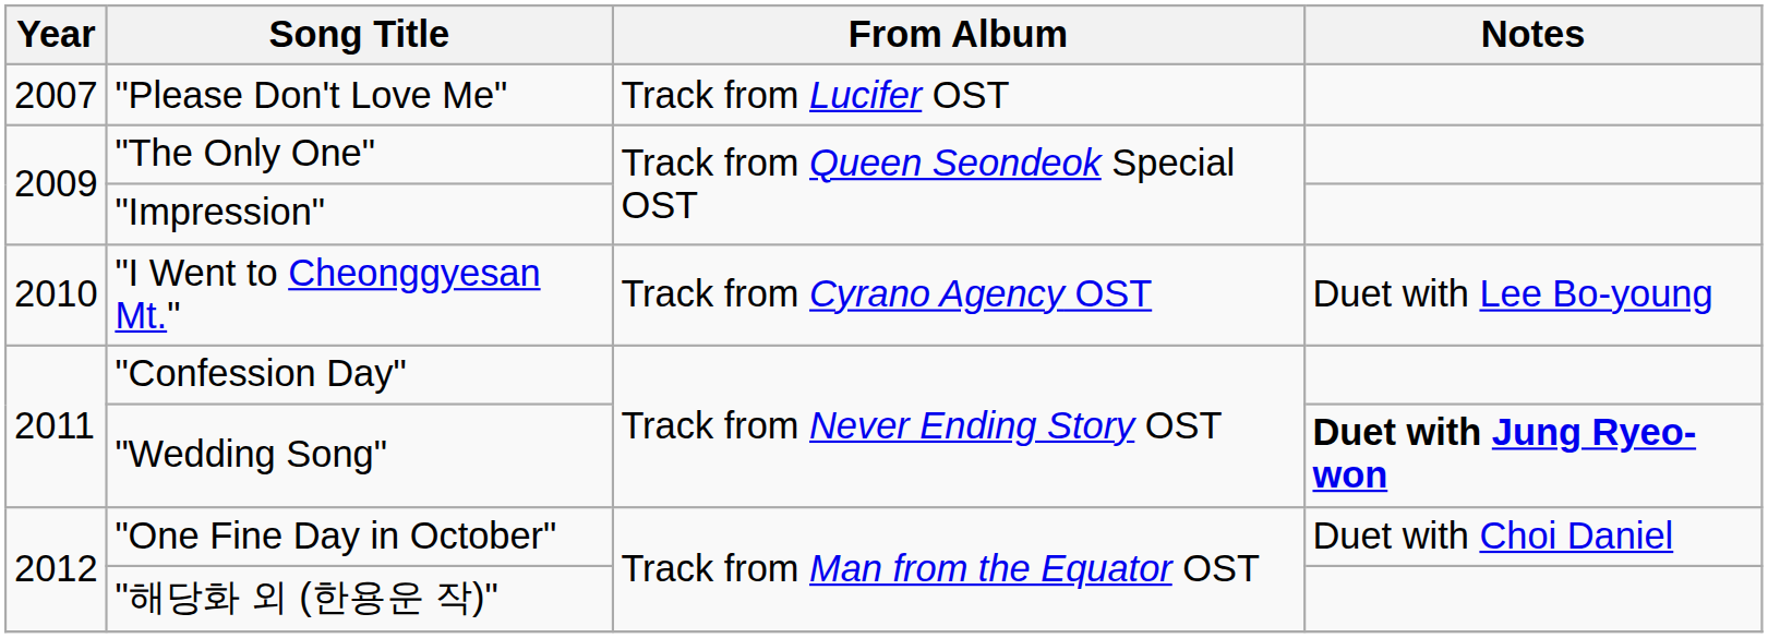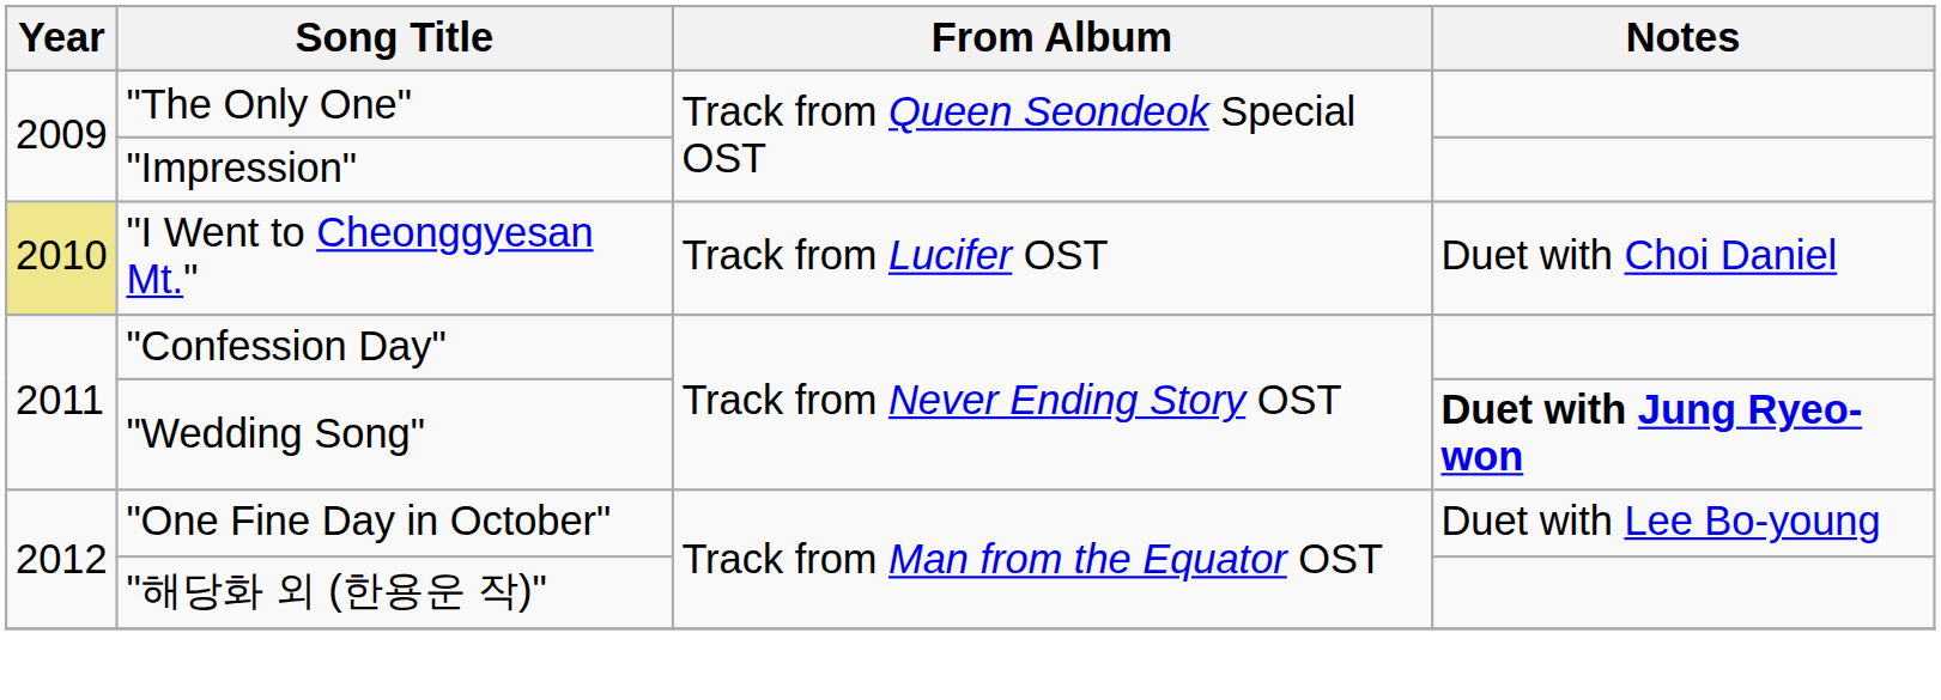- row: 2007 | "Please Don't Love Me" | Track from Lucifer OST
"I Went to Cheonggyesan Mt." | Year: no background -> khaki background
"I Went to Cheonggyesan Mt." | From Album: Track from Cyrano Agency OST -> Track from Lucifer OST
"I Went to Cheonggyesan Mt." | Notes: Duet with Lee Bo-young -> Duet with Choi Daniel
"One Fine Day in October" | Notes: Duet with Choi Daniel -> Duet with Lee Bo-young
